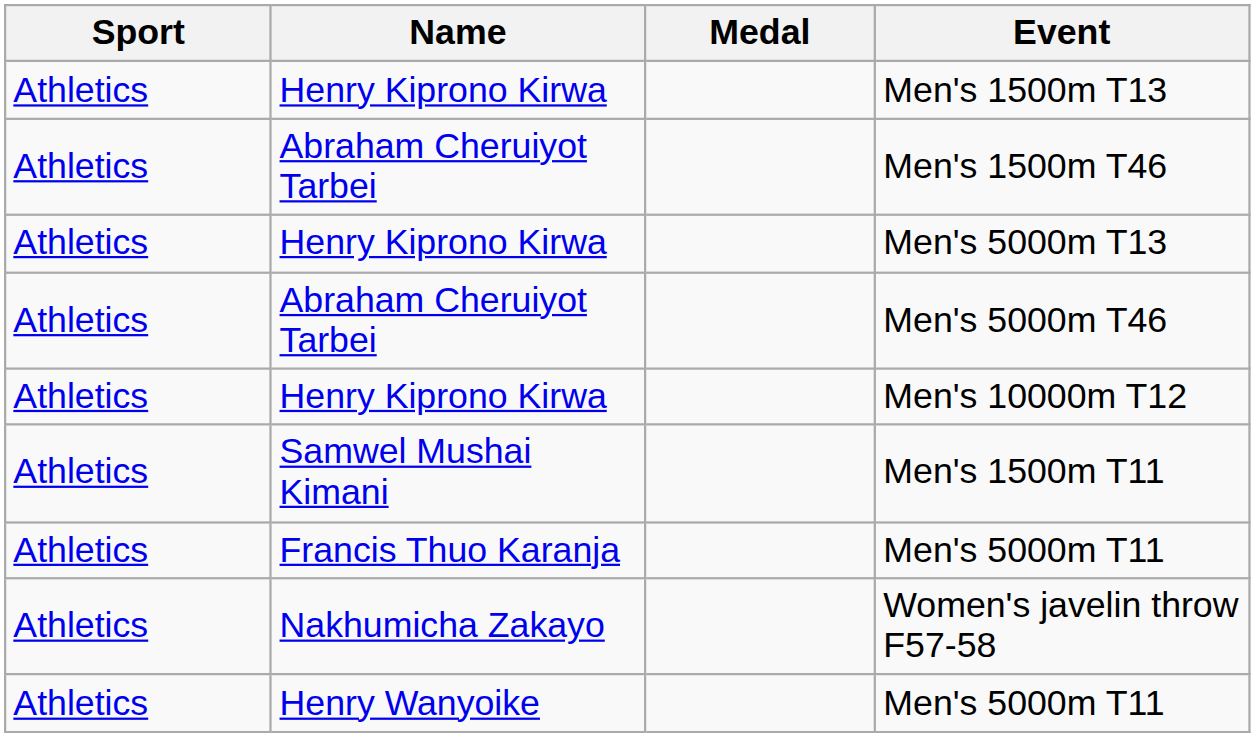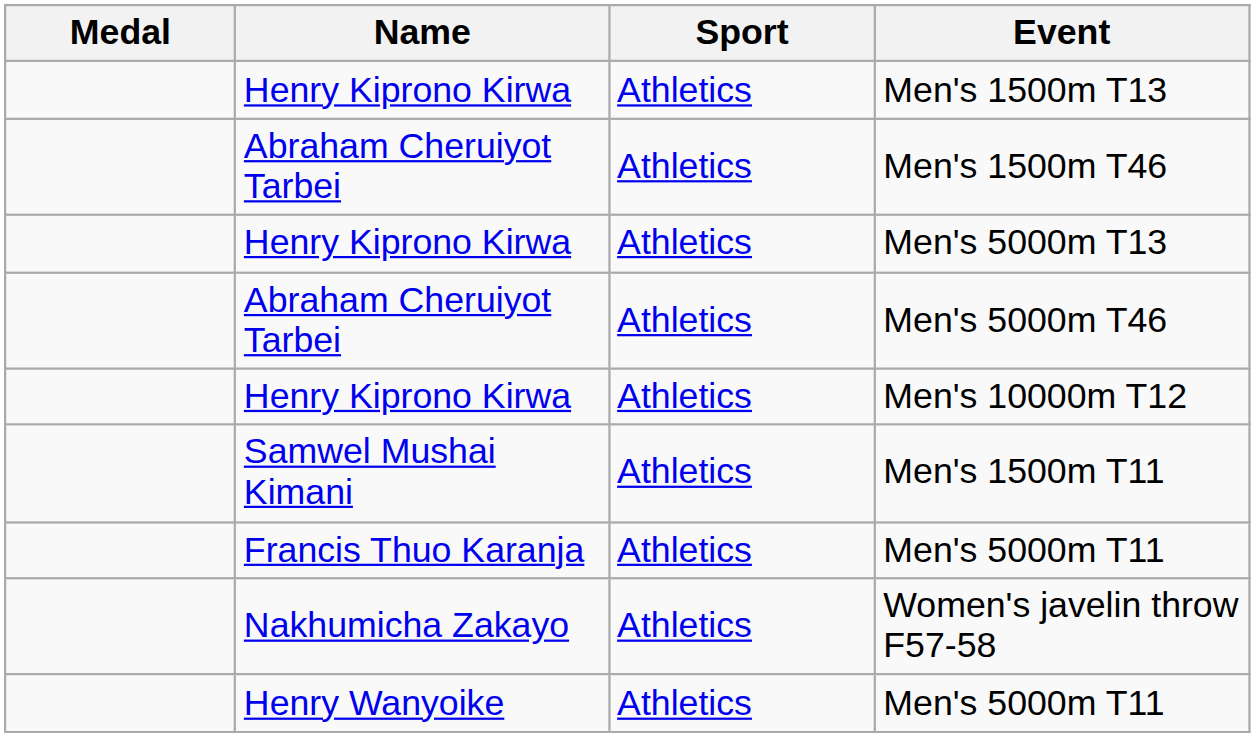columns swapped: Medal <-> Sport
